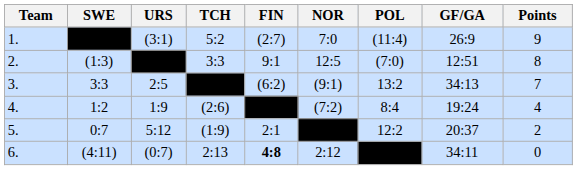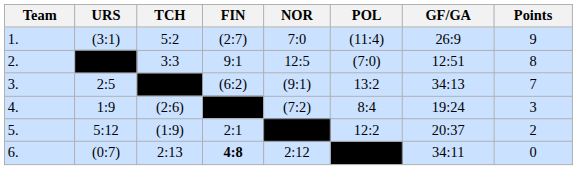- column: SWE | (1:3) | 3:3 | 1:2 | 0:7 | (4:11)
4. | Points: 4 -> 3
